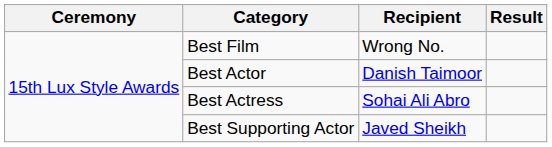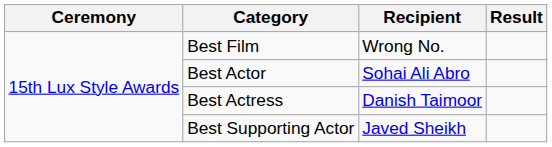Best Actor | Recipient: Danish Taimoor -> Sohai Ali Abro
Best Actress | Recipient: Sohai Ali Abro -> Danish Taimoor
